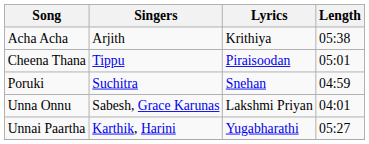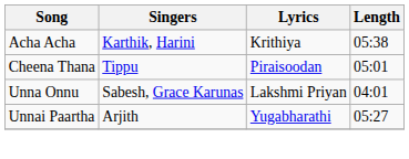Acha Acha | Singers: Arjith -> Karthik, Harini
- row: Poruki | Suchitra | Snehan | 04:59
Unnai Paartha | Singers: Karthik, Harini -> Arjith
